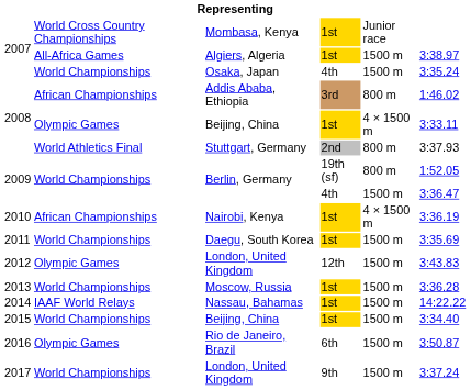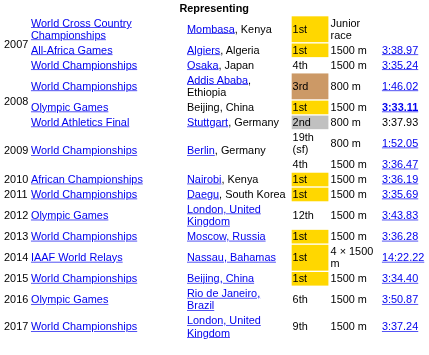Addis Ababa, Ethiopia | column 2: African Championships -> World Championships
2008 / Beijing, China | column 5: 4 × 1500 m -> 1500 m
2008 / Beijing, China | column 6: normal -> bold
Nairobi, Kenya | column 5: 4 × 1500 m -> 1500 m
Nassau, Bahamas | column 5: 1500 m -> 4 × 1500 m
